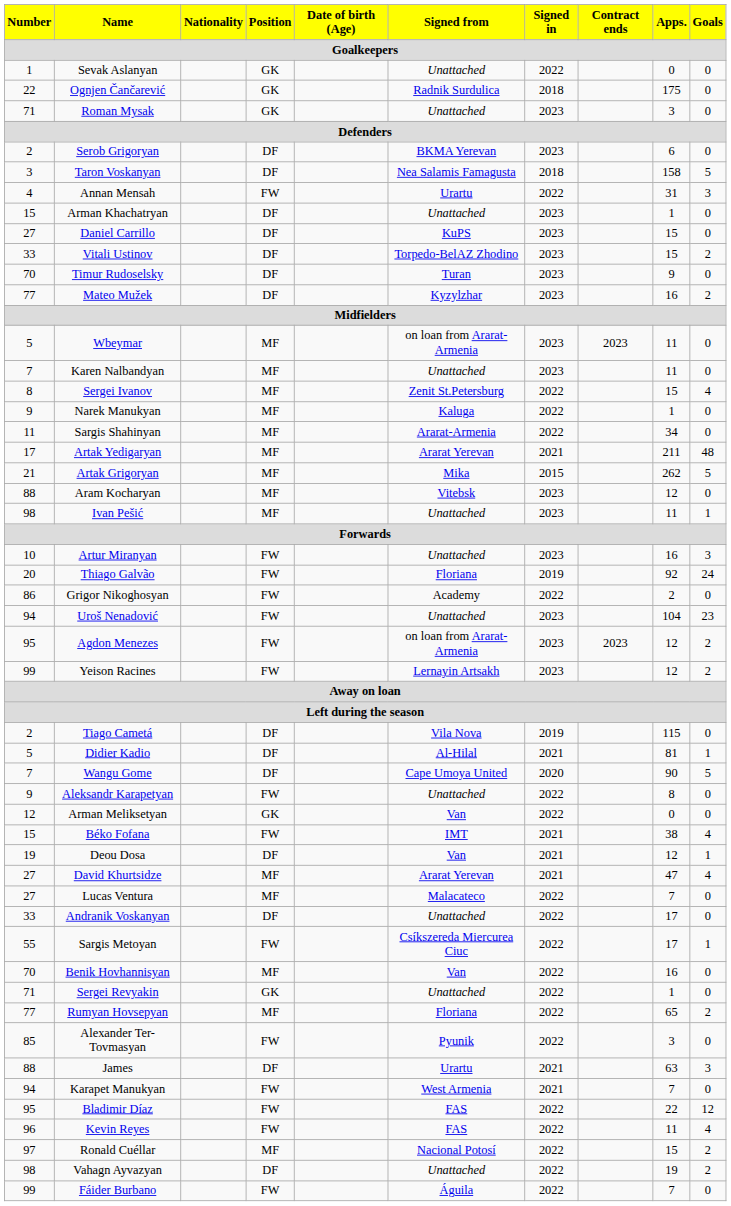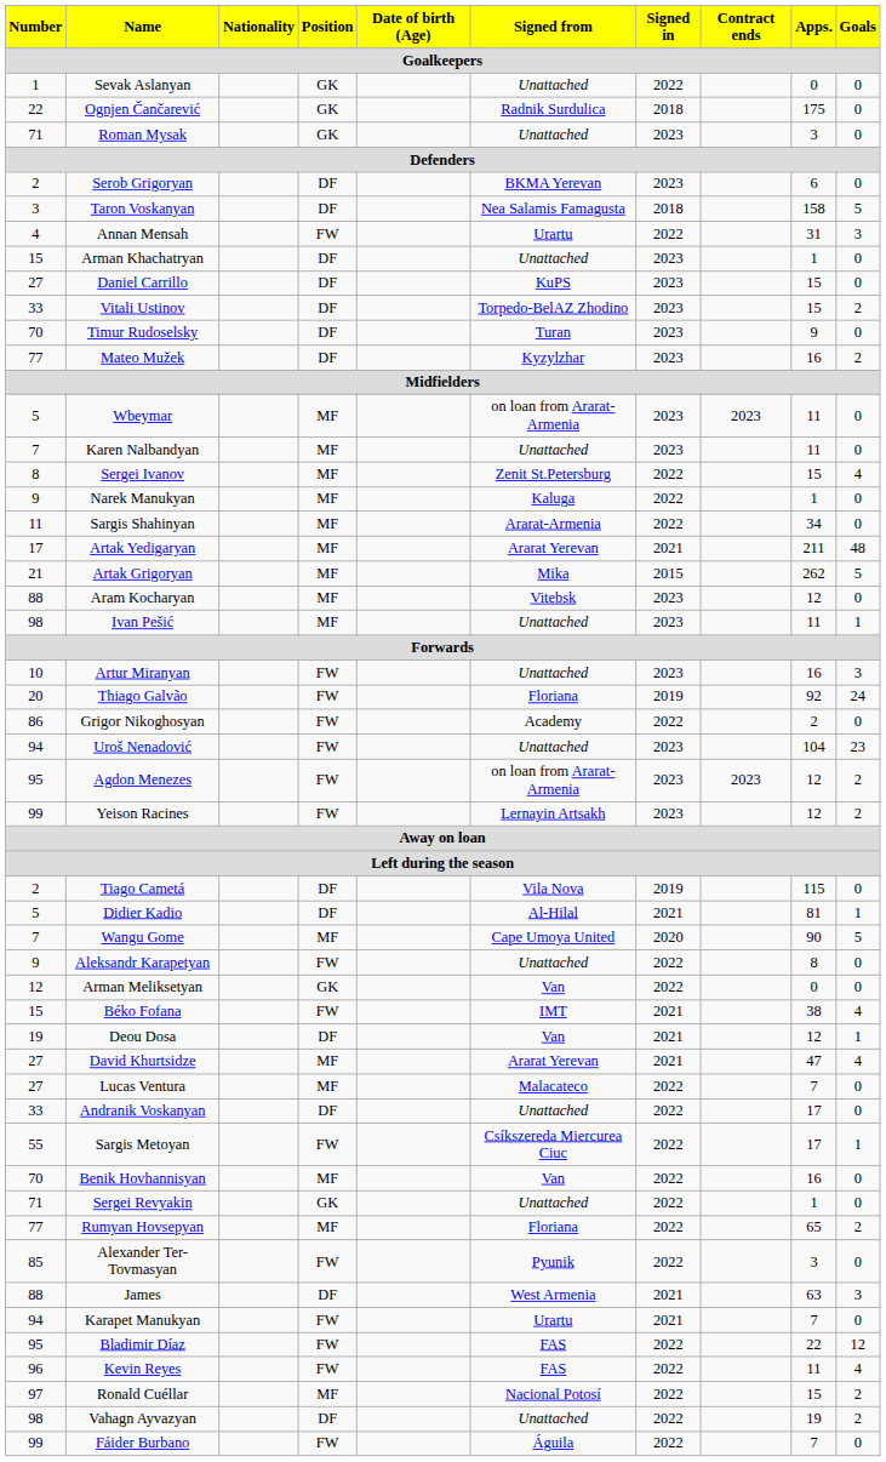Wangu Gome | Position: DF -> MF
James | Signed from: Urartu -> West Armenia
Karapet Manukyan | Signed from: West Armenia -> Urartu
